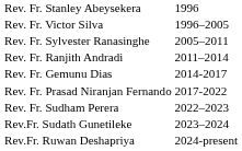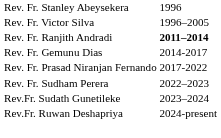- row: Rev. Fr. Sylvester Ranasinghe | 2005–2011
Rev. Fr. Ranjith Andradi | column 2: normal -> bold
